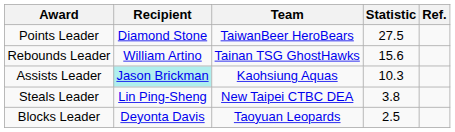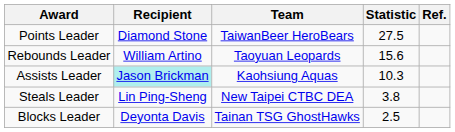Rebounds Leader | Team: Tainan TSG GhostHawks -> Taoyuan Leopards
Blocks Leader | Team: Taoyuan Leopards -> Tainan TSG GhostHawks
